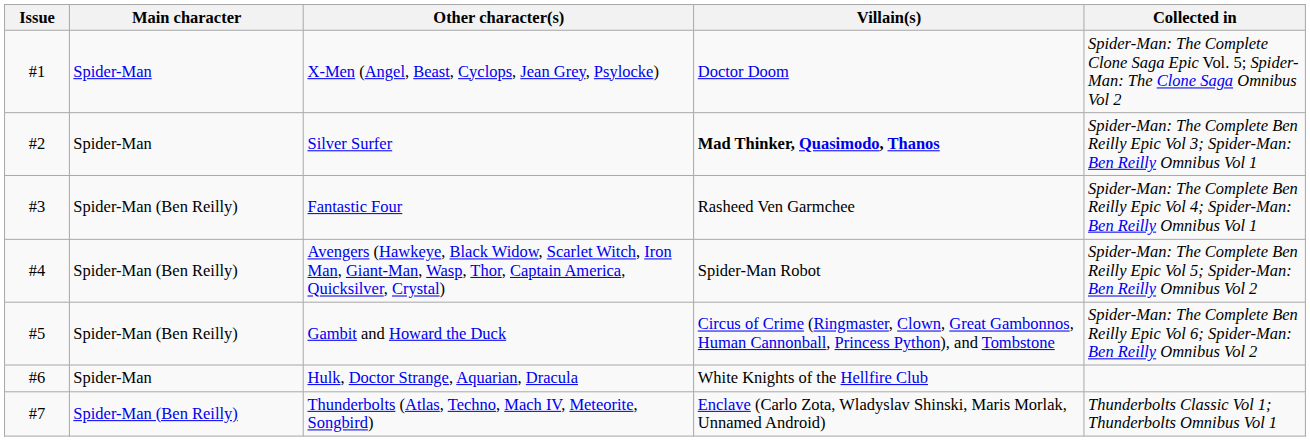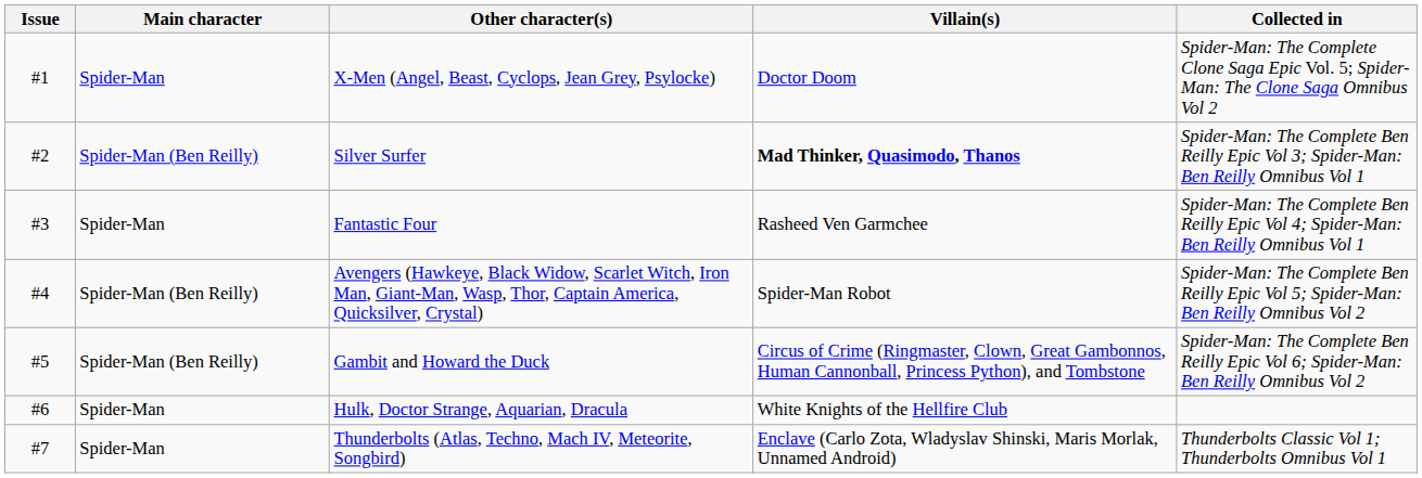Silver Surfer | Main character: Spider-Man -> Spider-Man (Ben Reilly)
Fantastic Four | Main character: Spider-Man (Ben Reilly) -> Spider-Man
Thunderbolts (Atlas, Techno, Mach IV, Meteorite, Songbird) | Main character: Spider-Man (Ben Reilly) -> Spider-Man
